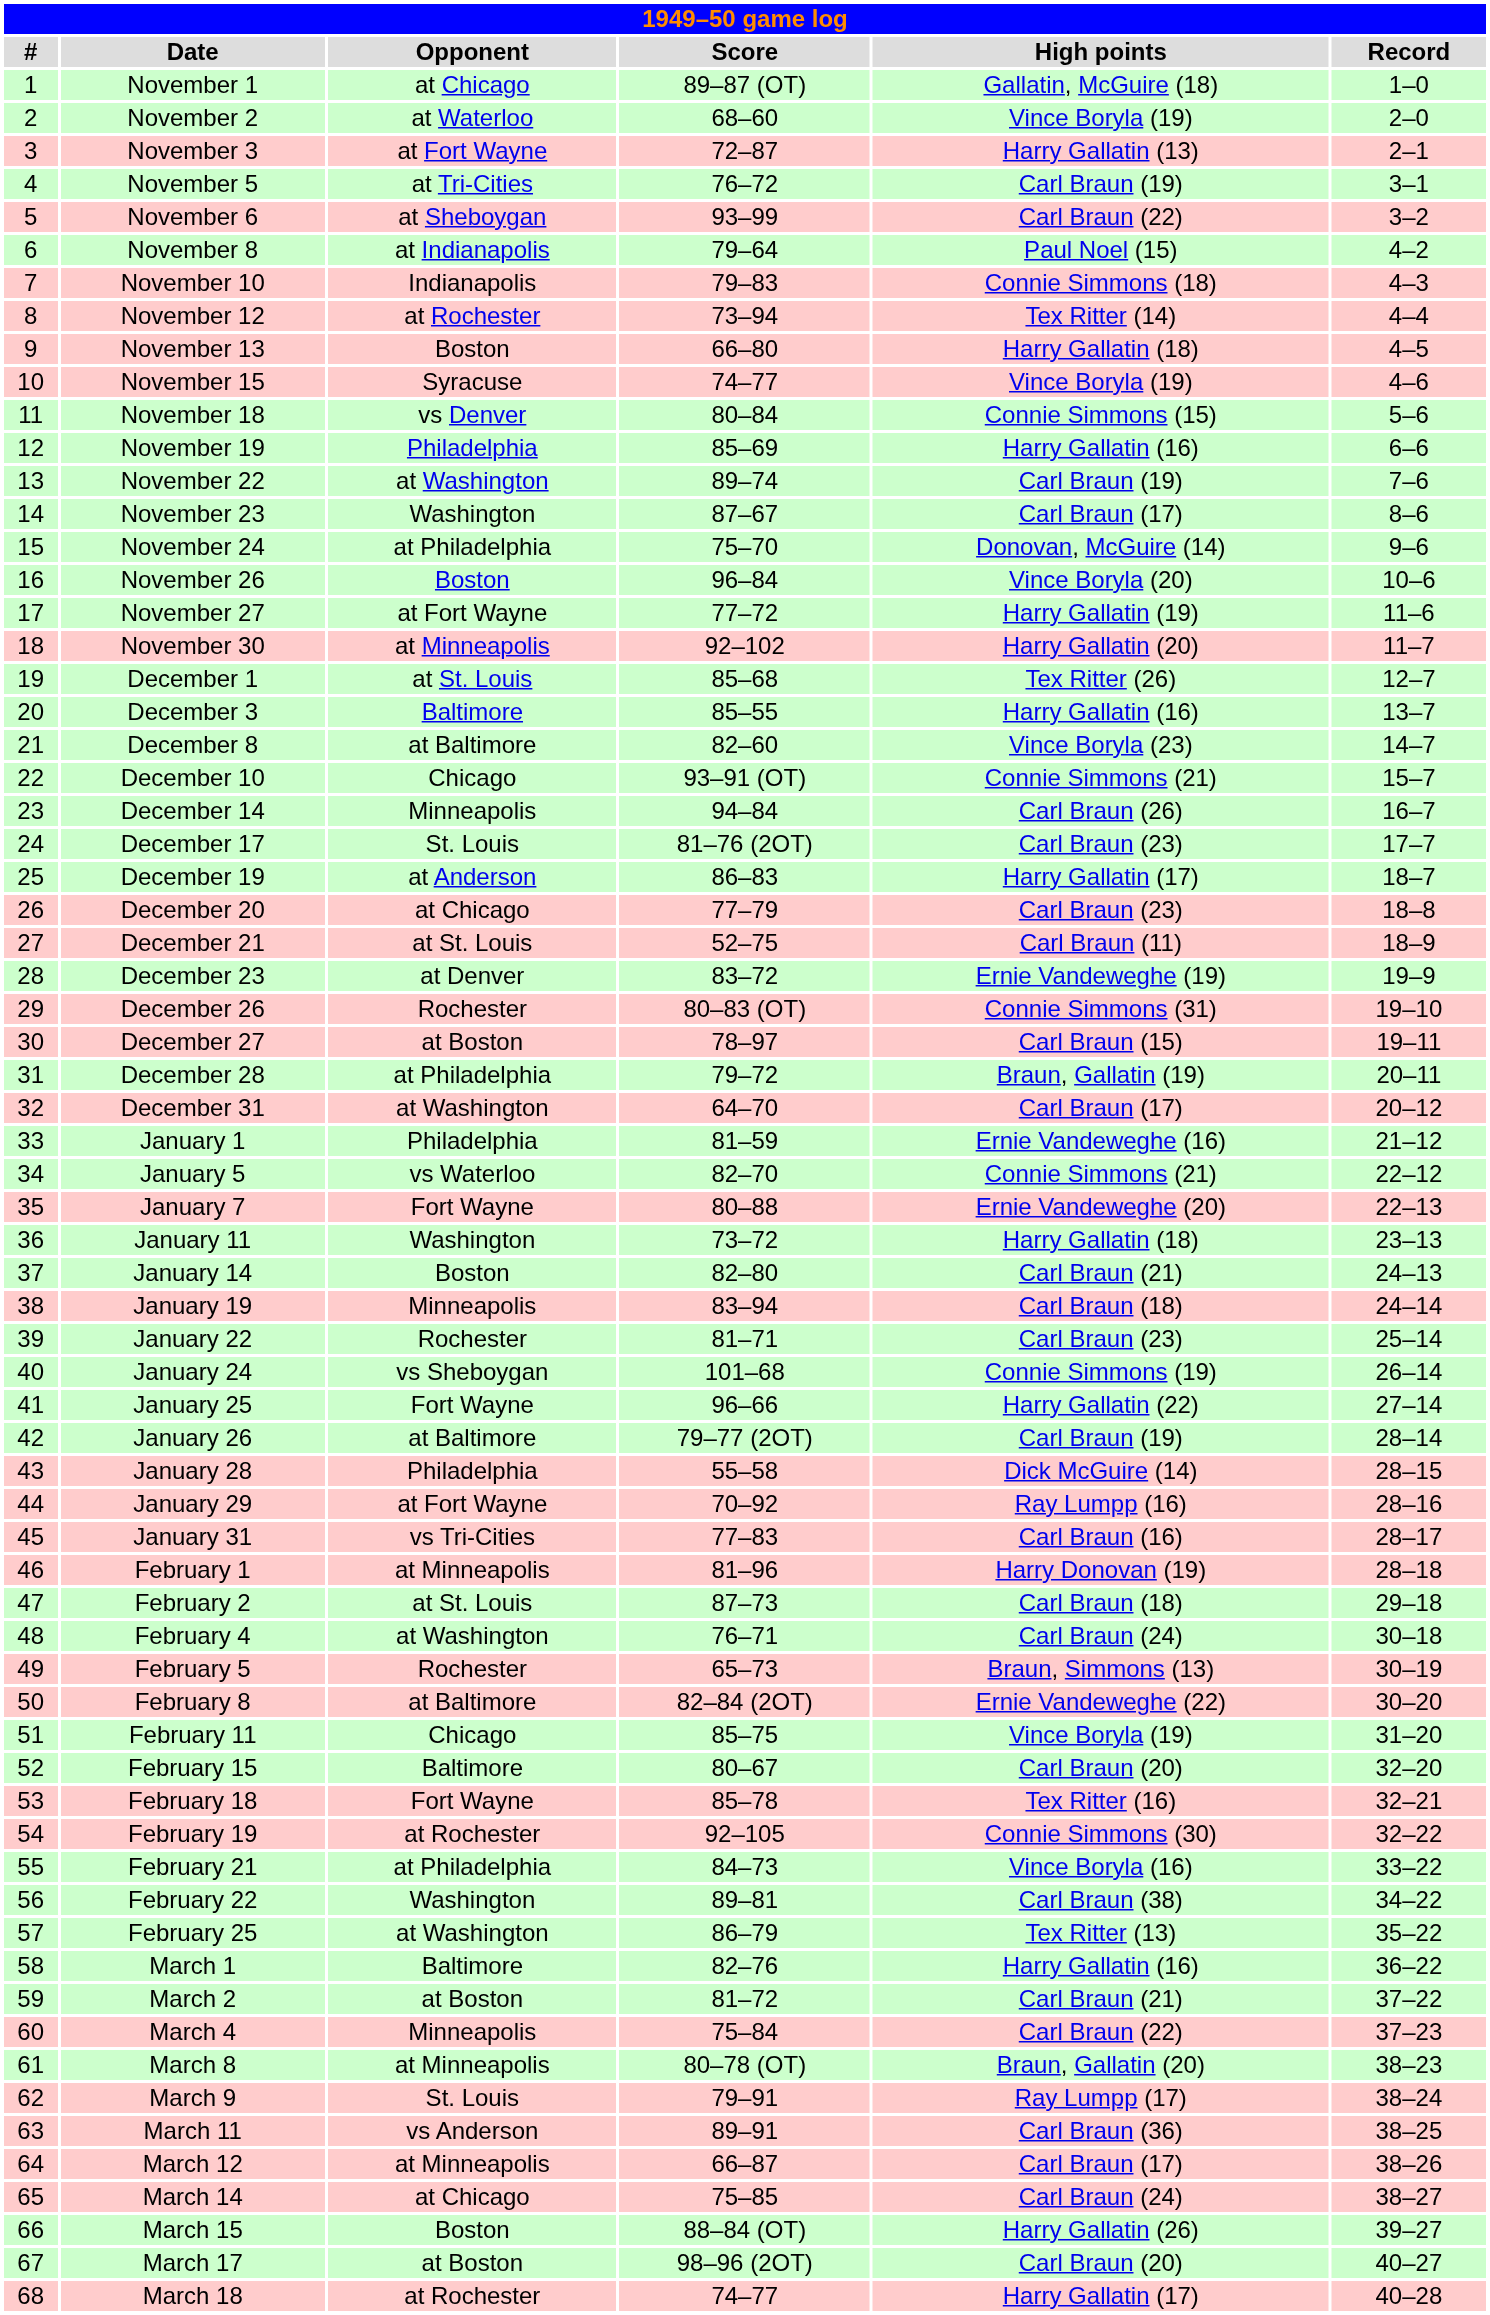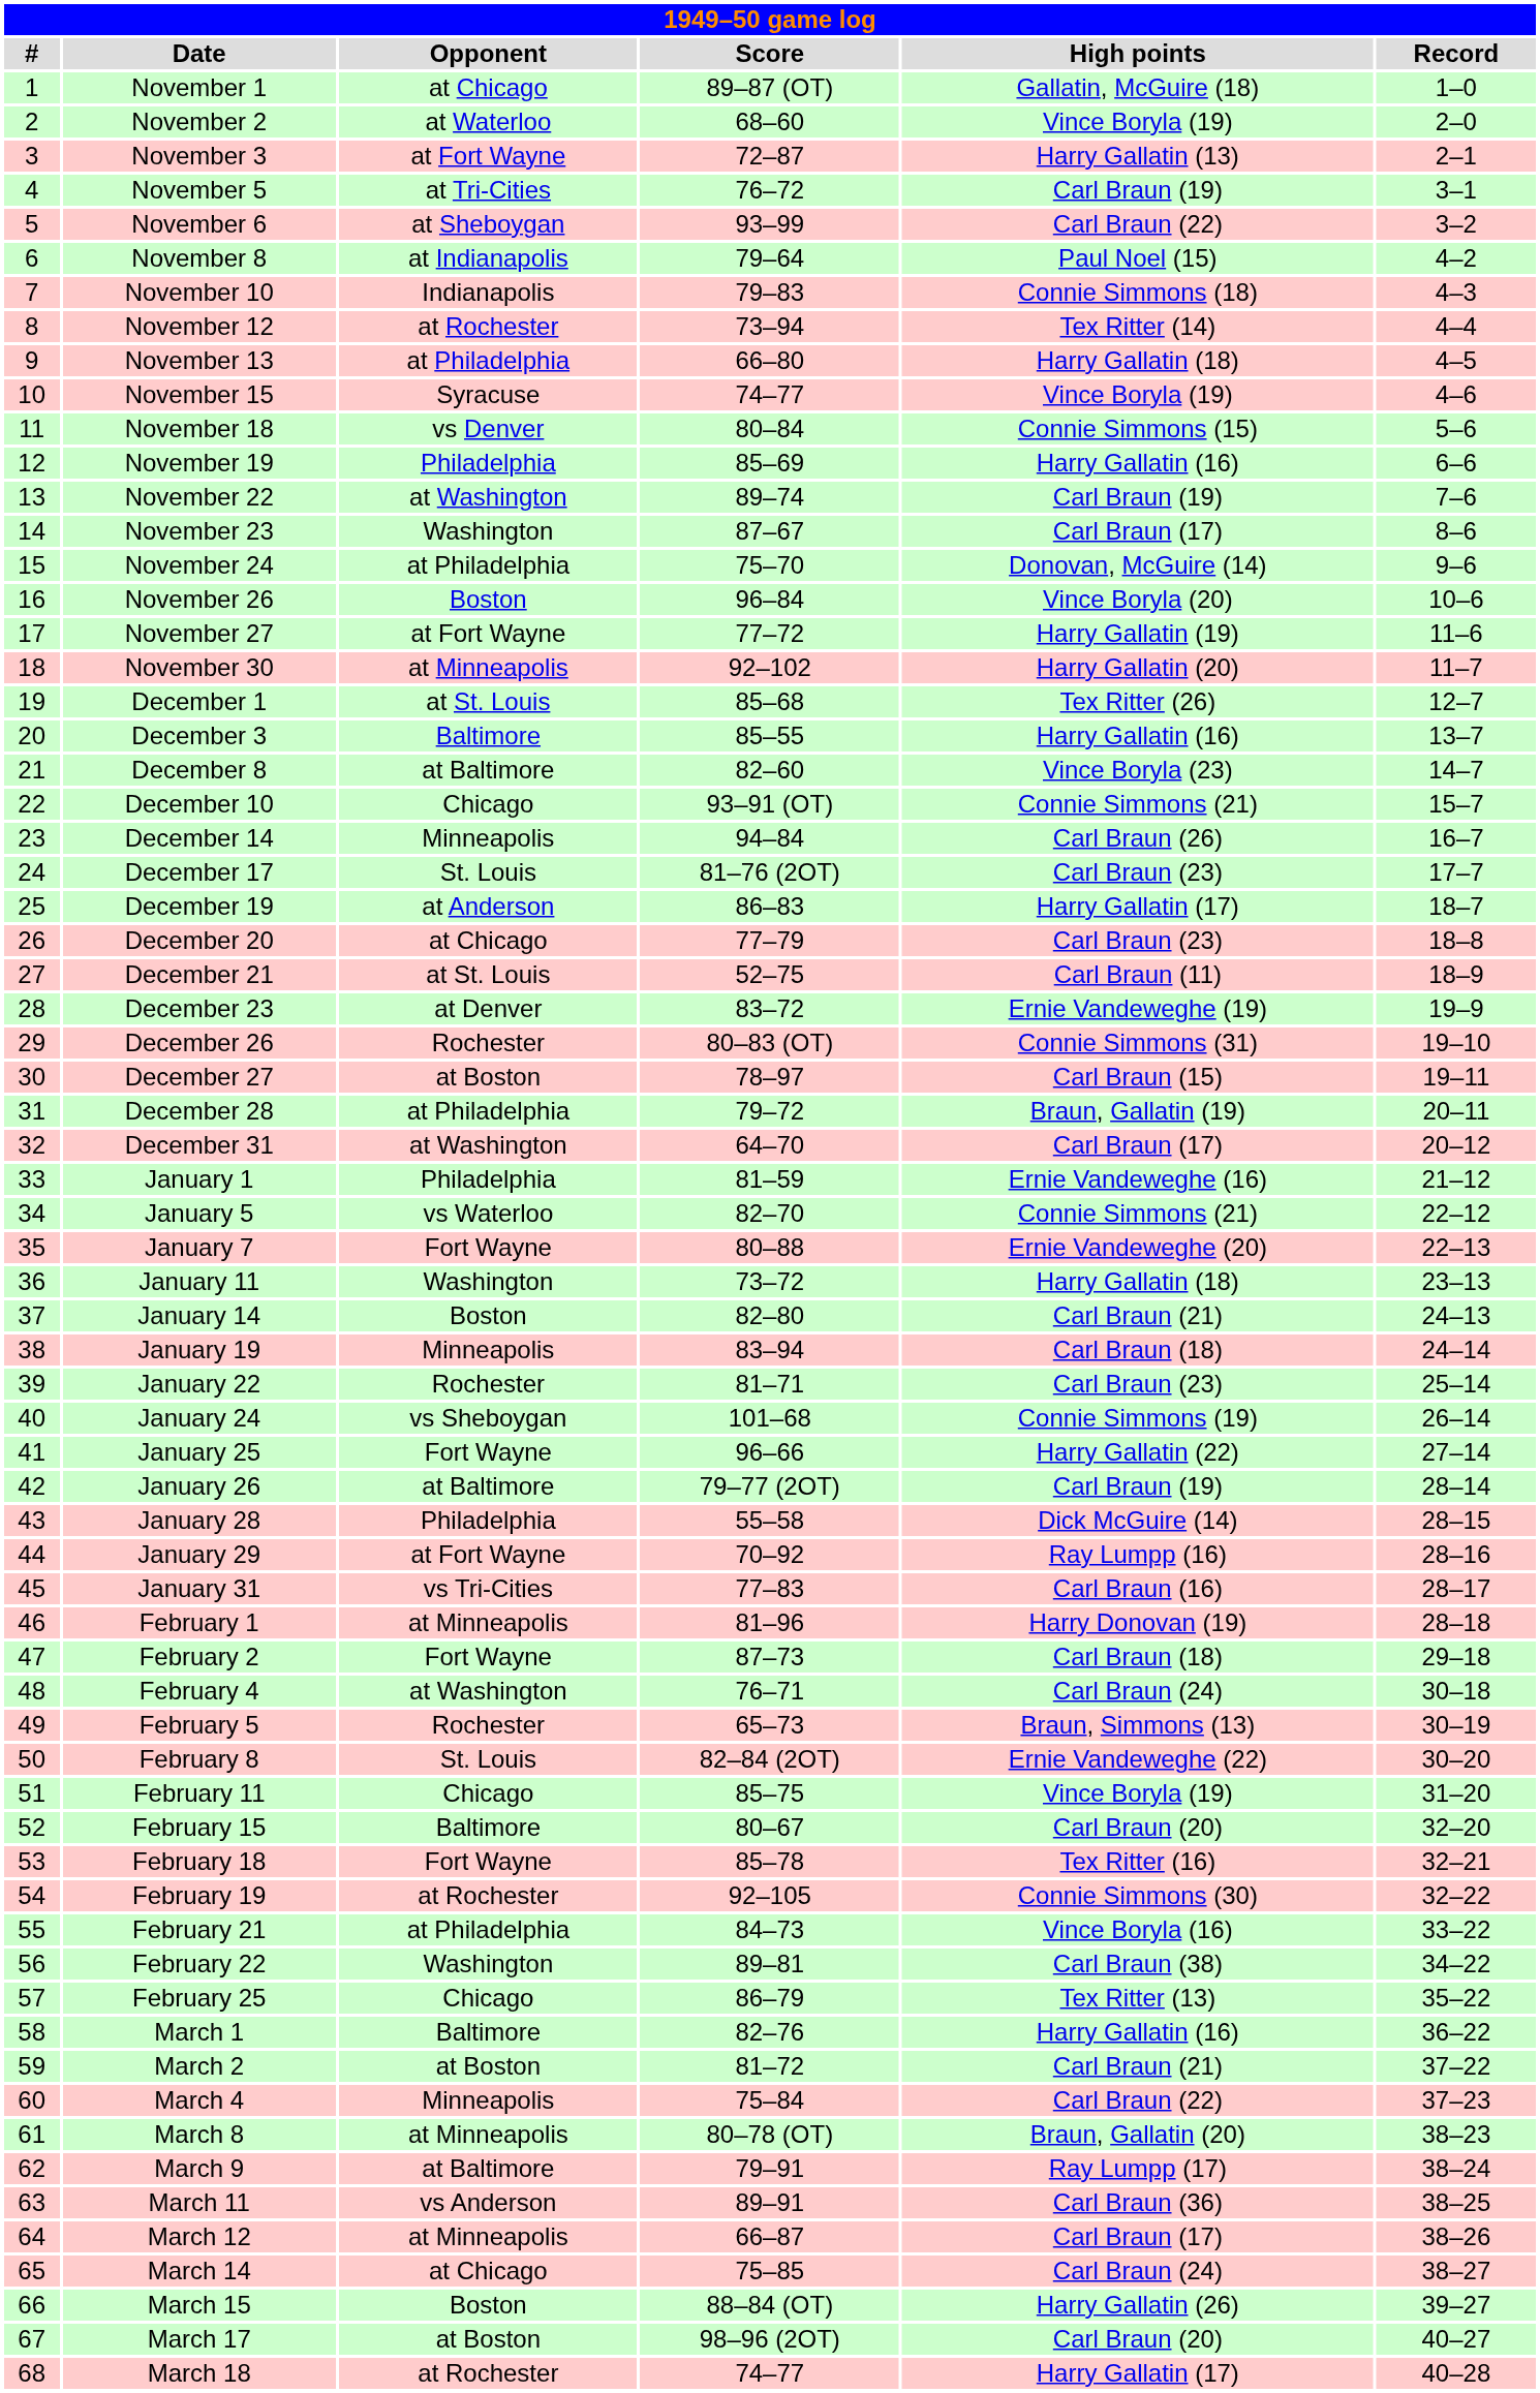November 13 | Opponent: Boston -> at Philadelphia
February 2 | Opponent: at St. Louis -> Fort Wayne
February 8 | Opponent: at Baltimore -> St. Louis
February 25 | Opponent: at Washington -> Chicago
March 9 | Opponent: St. Louis -> at Baltimore
